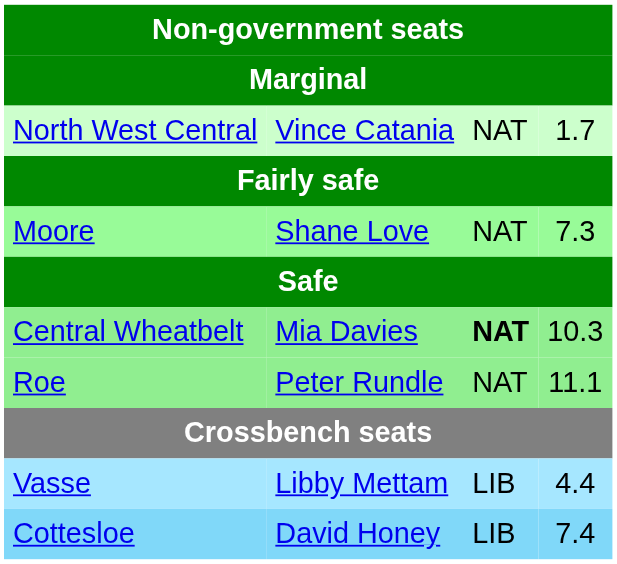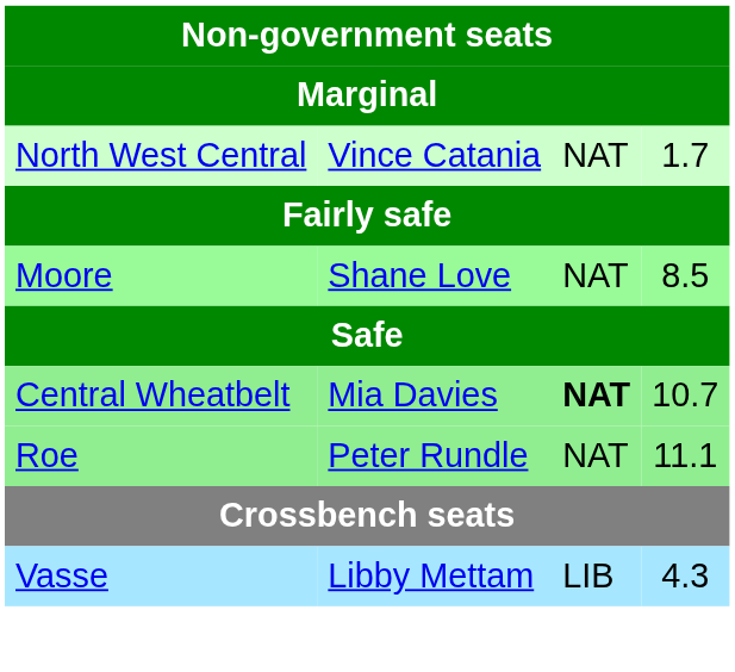Moore | column 4: 7.3 -> 8.5
Central Wheatbelt | column 4: 10.3 -> 10.7
Vasse | column 4: 4.4 -> 4.3
- row: Cottesloe | David Honey | LIB | 7.4
